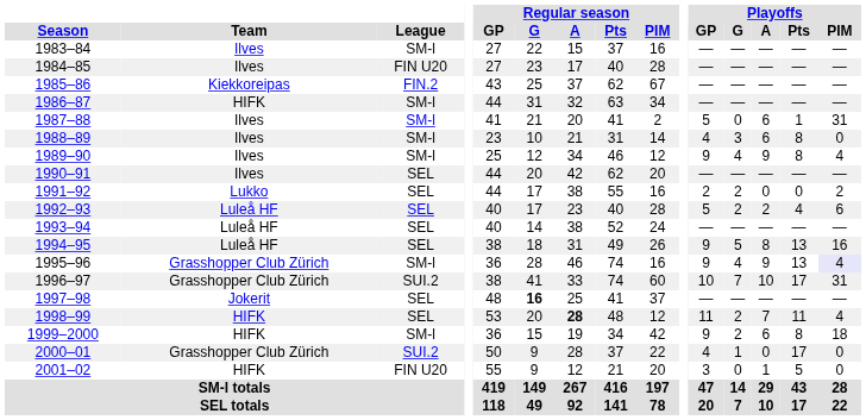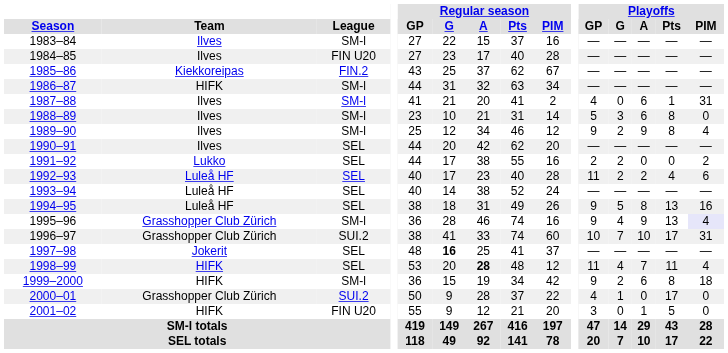1987–88 | Playoffs / GP: 5 -> 4
1988–89 | Playoffs / GP: 4 -> 5
1989–90 | Playoffs / G: 4 -> 2
1992–93 | Playoffs / GP: 5 -> 11
1998–99 | Playoffs / G: 2 -> 4
